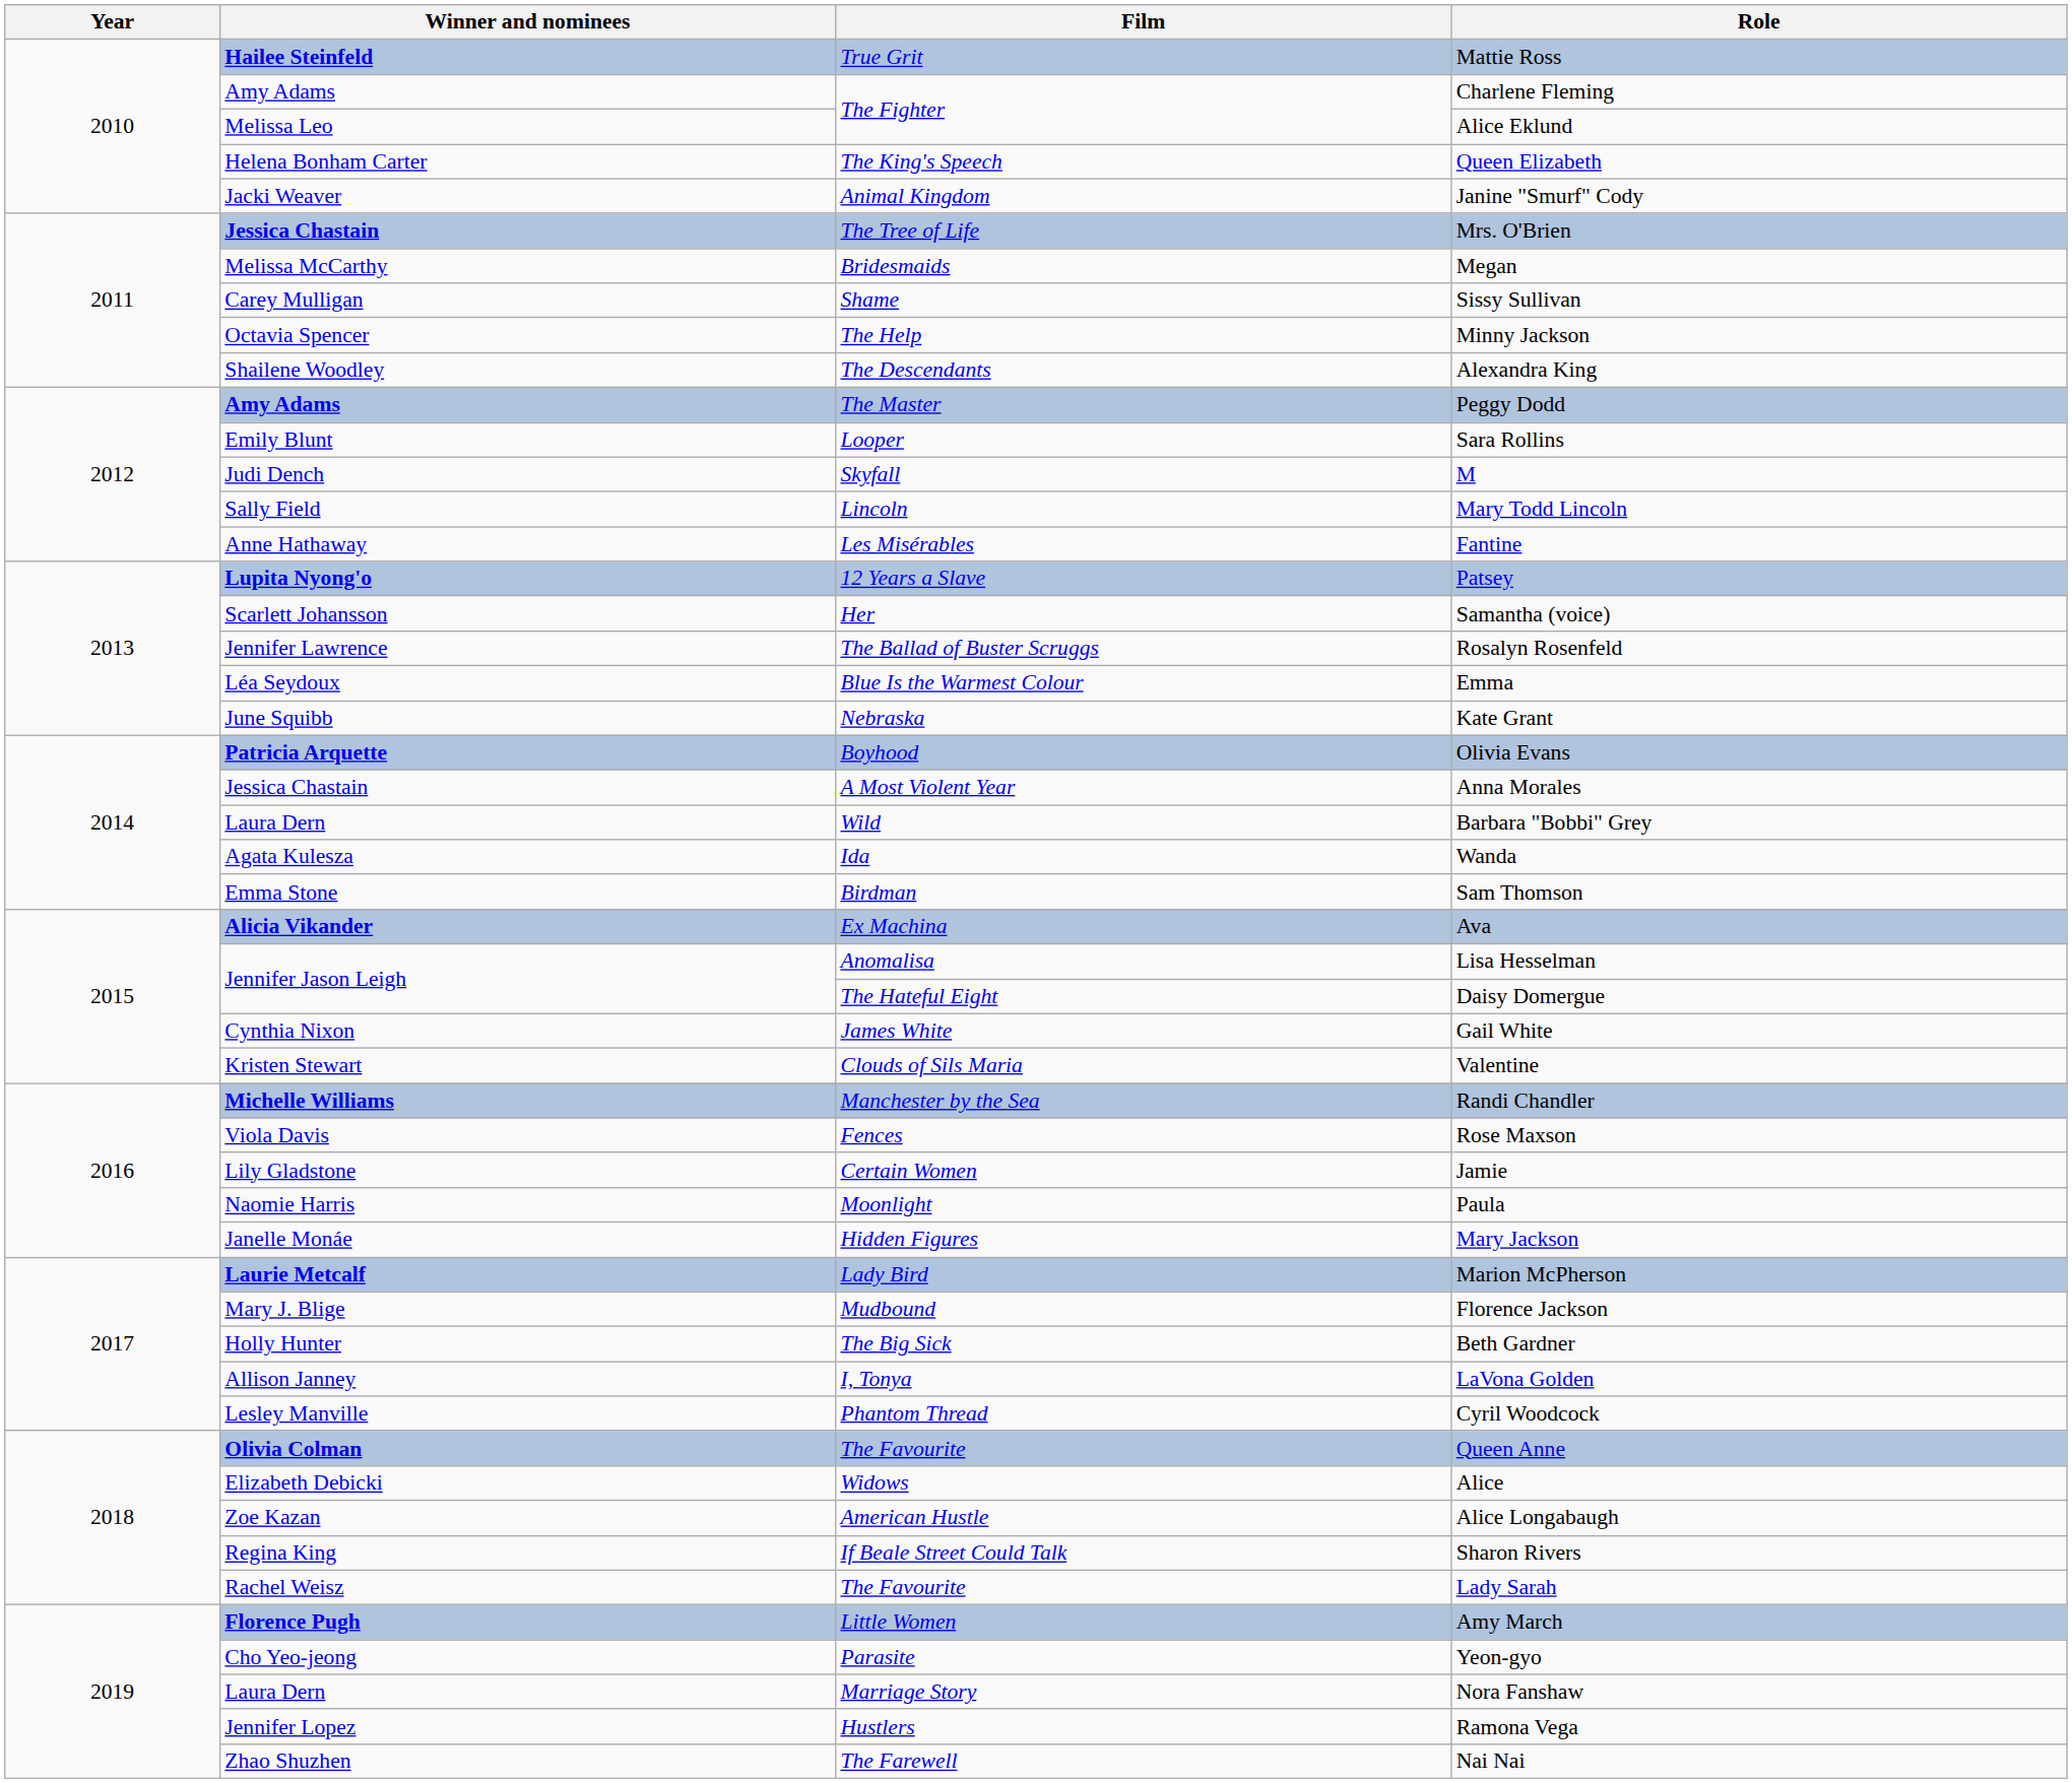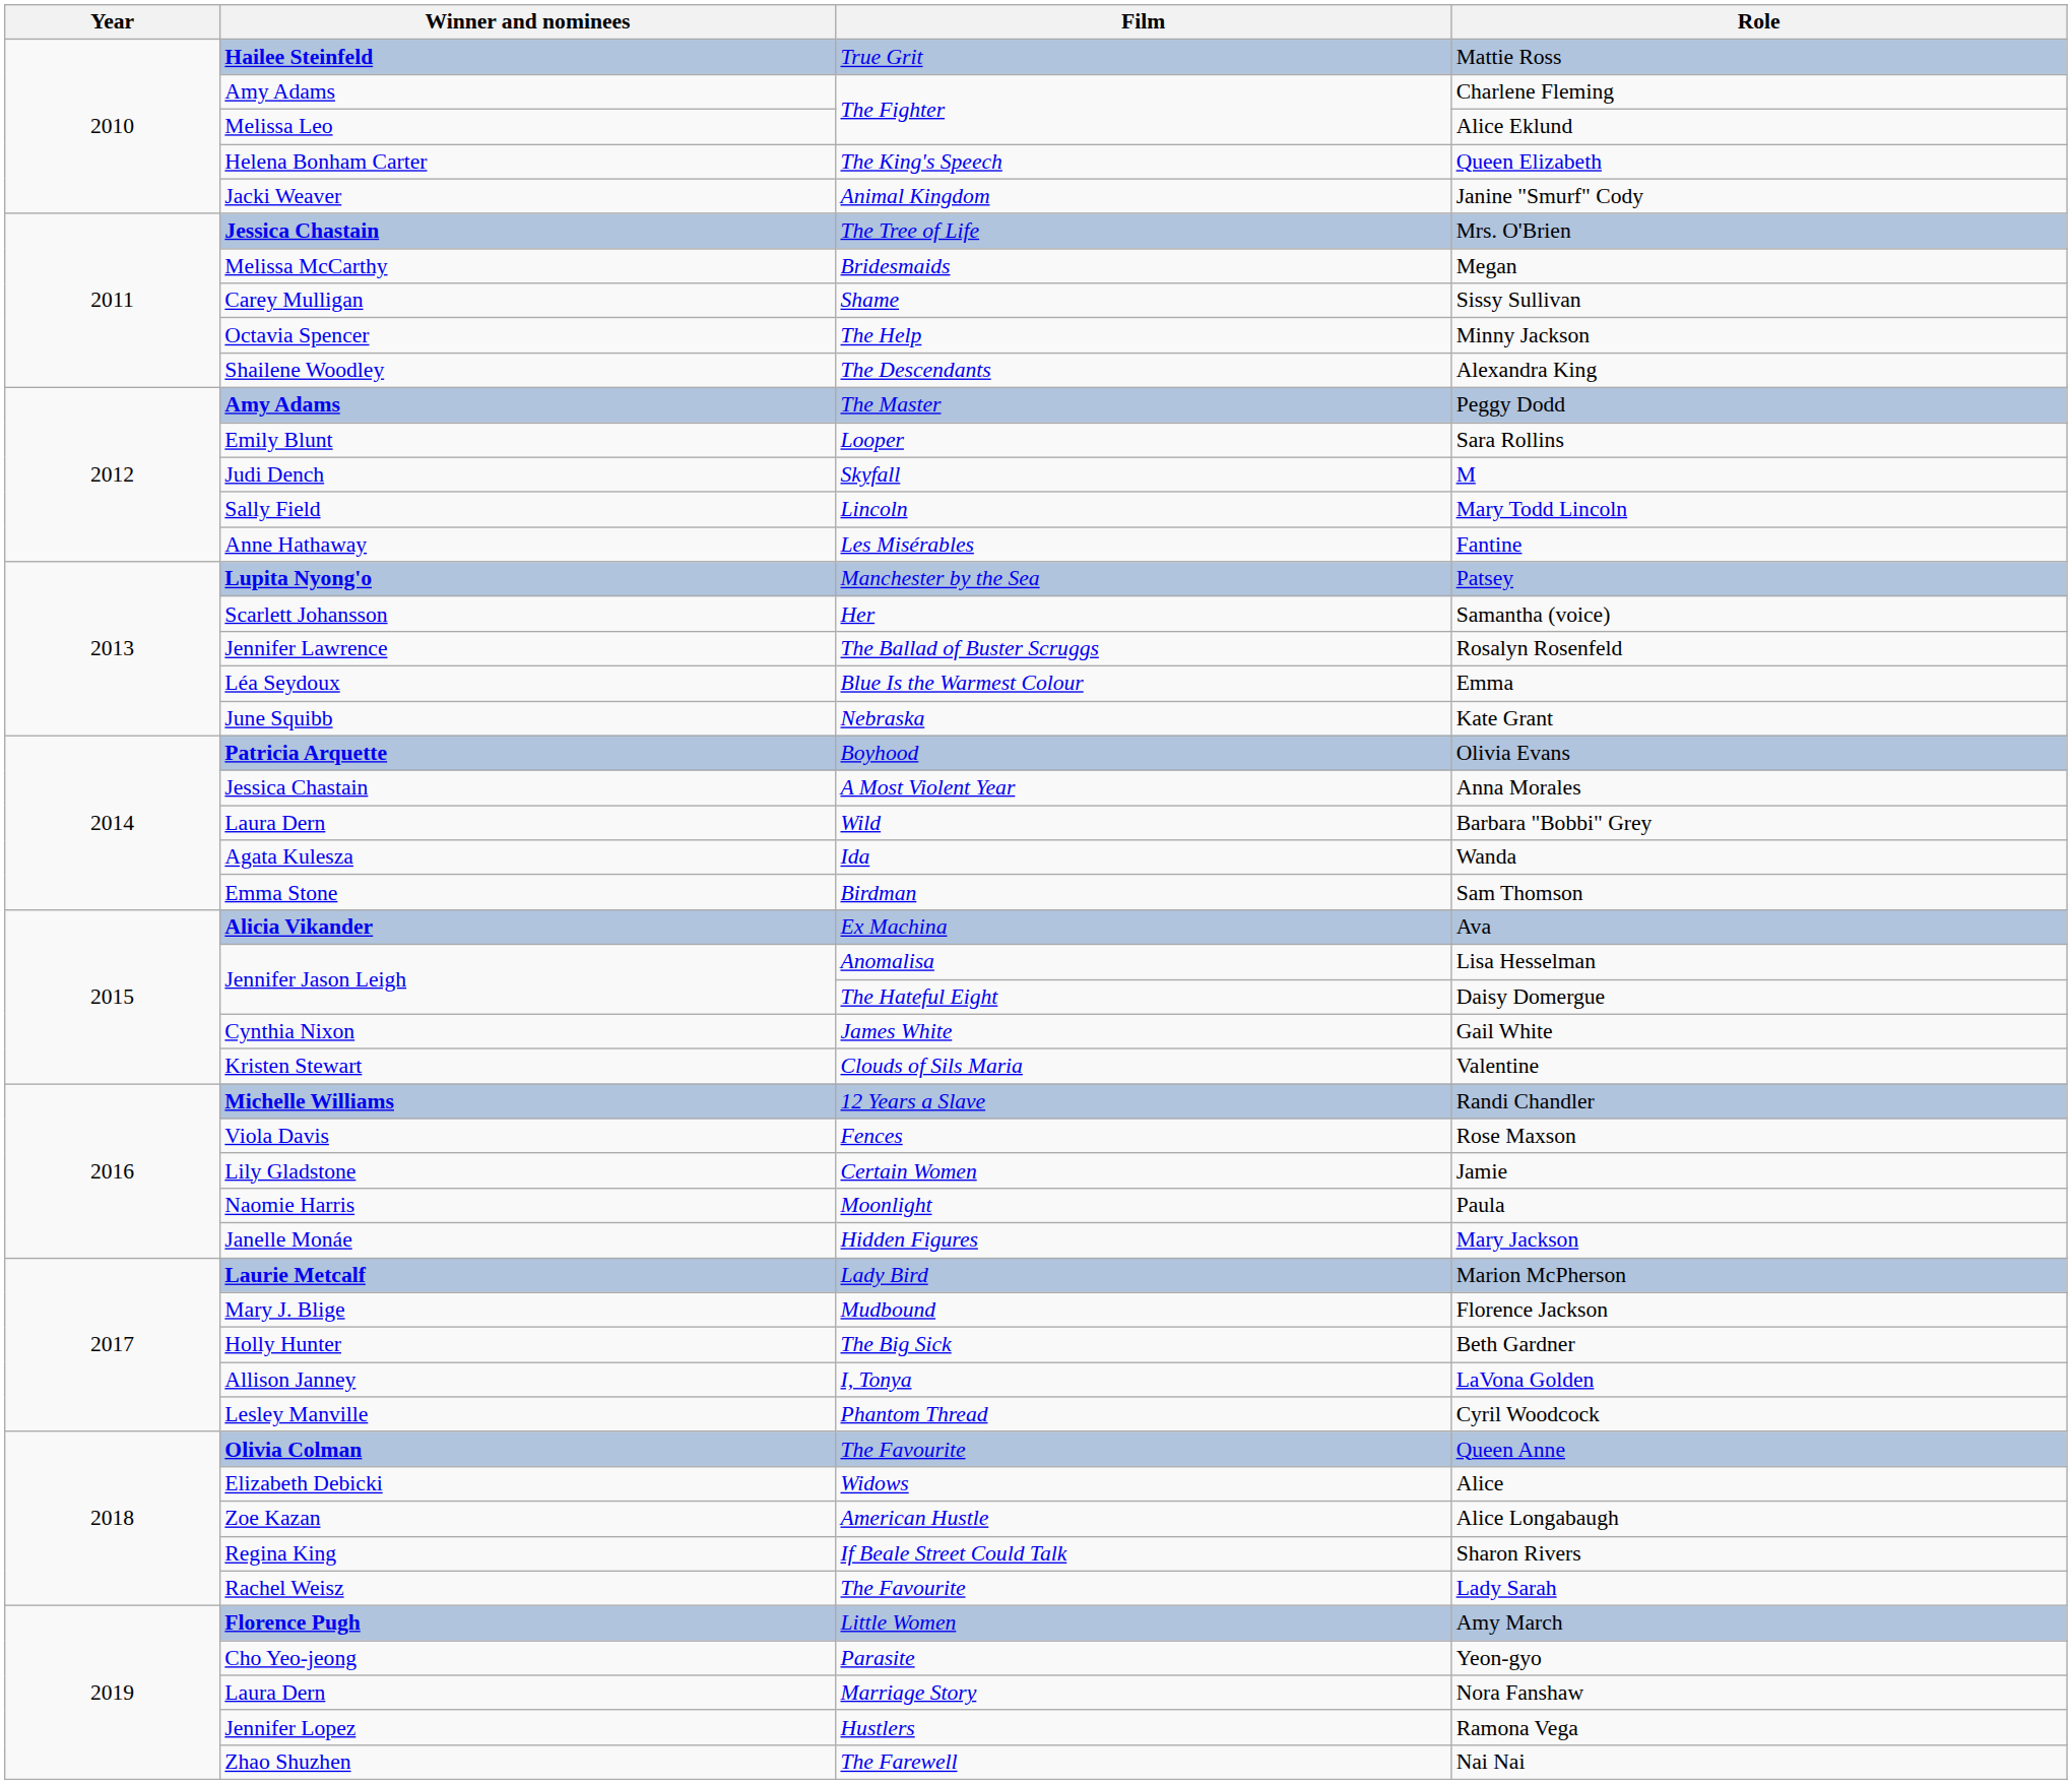Patsey | Film: 12 Years a Slave -> Manchester by the Sea
Randi Chandler | Film: Manchester by the Sea -> 12 Years a Slave
